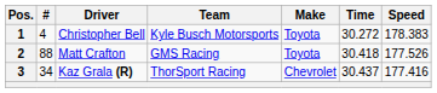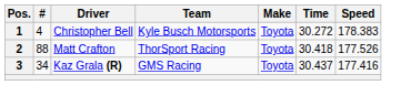2 | Team: GMS Racing -> ThorSport Racing
3 | Team: ThorSport Racing -> GMS Racing
3 | Make: Chevrolet -> Toyota
